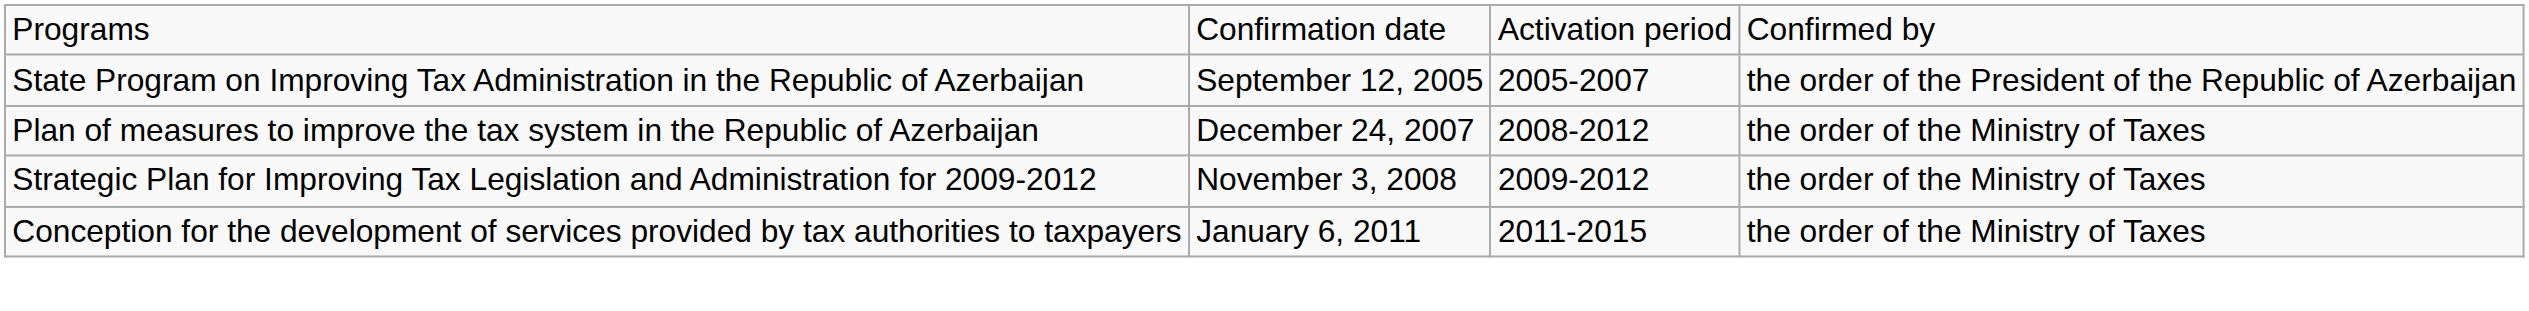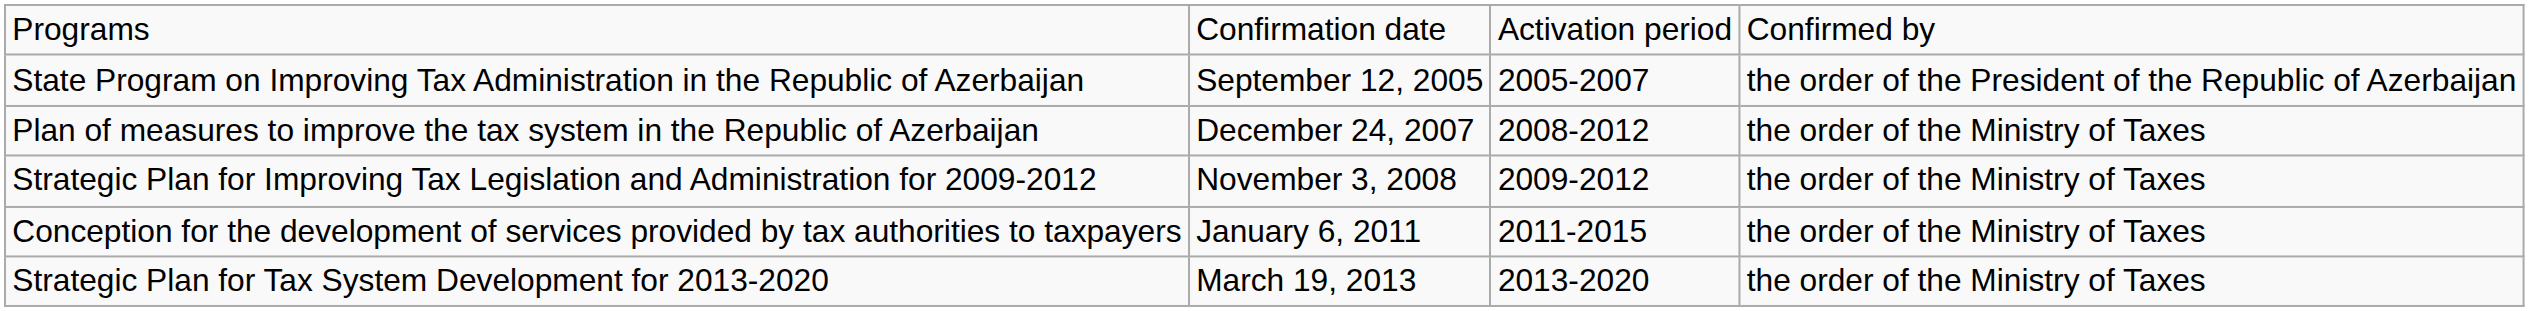+ row: Strategic Plan for Tax System Development for 2013-2020 | March 19, 2013 | 2013-2020 | the order of the Ministry of Taxes
